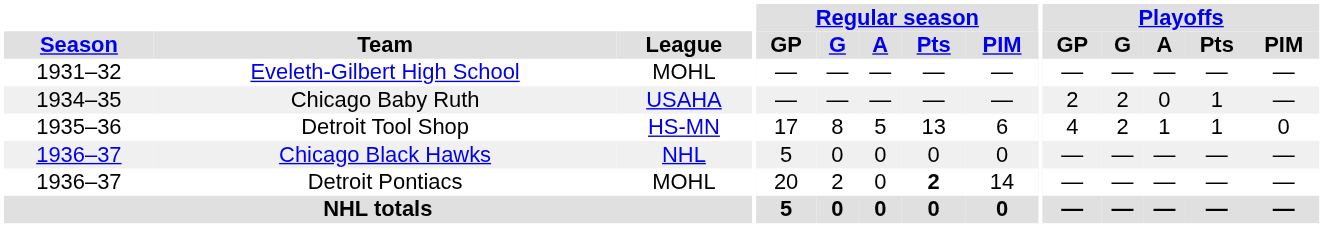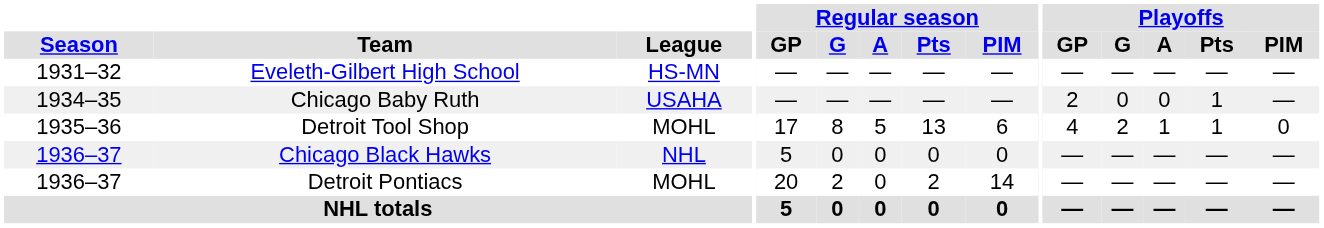Eveleth-Gilbert High School | League: MOHL -> HS-MN
Chicago Baby Ruth | Playoffs / G: 2 -> 0
Detroit Tool Shop | League: HS-MN -> MOHL
Detroit Pontiacs | Regular season / Pts: bold -> normal
